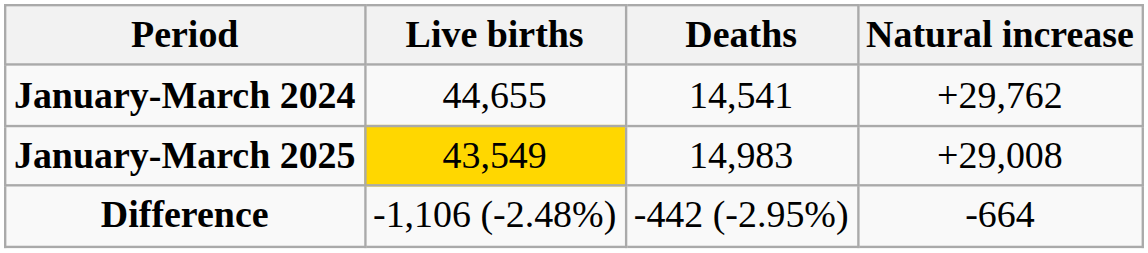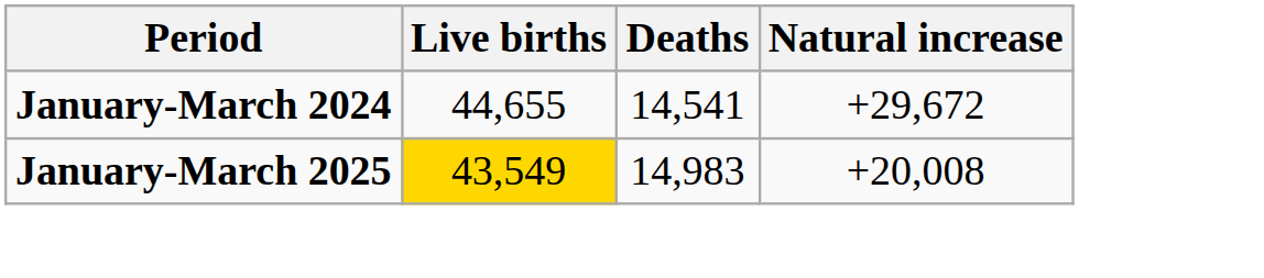January-March 2024 | Natural increase: +29,762 -> +29,672
January-March 2025 | Natural increase: +29,008 -> +20,008
- row: Difference | -1,106 (-2.48%) | -442 (-2.95%) | -664
